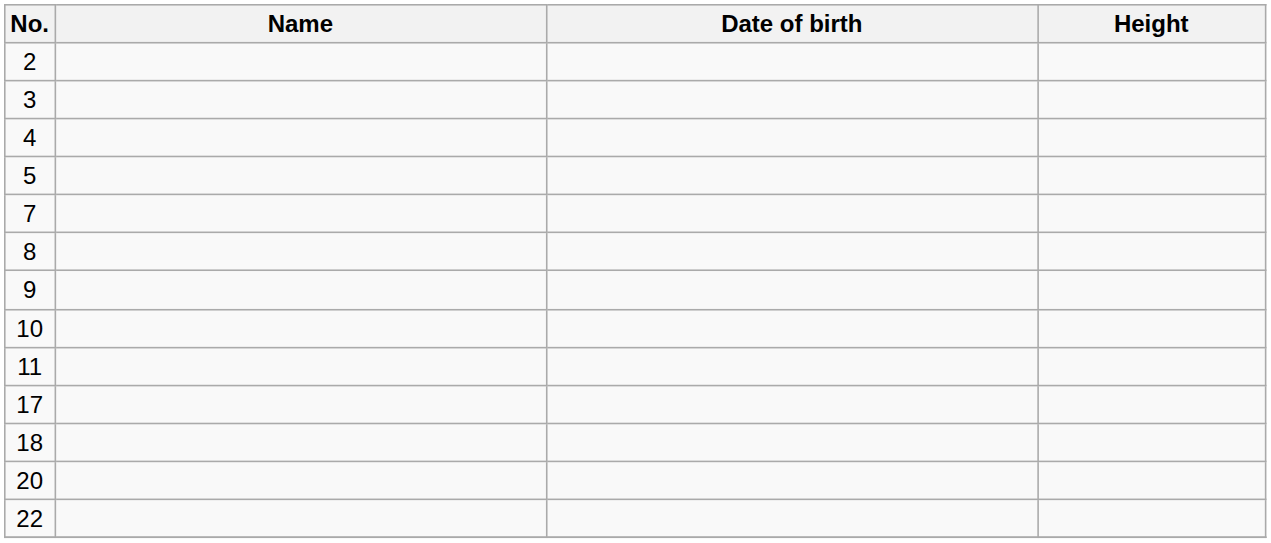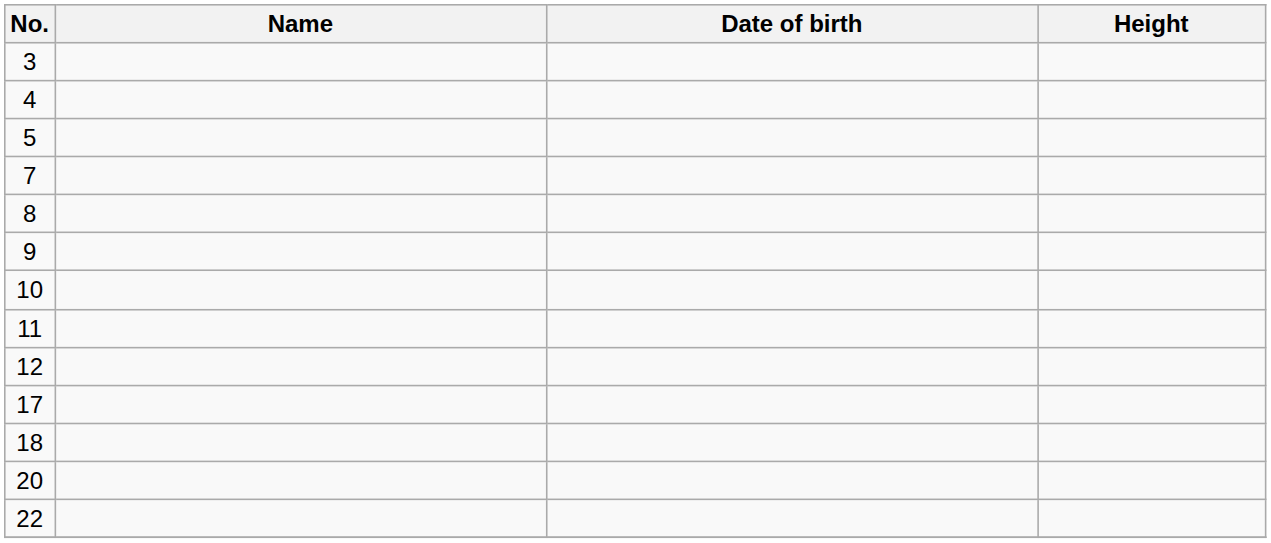- row: 2
+ row: 12
